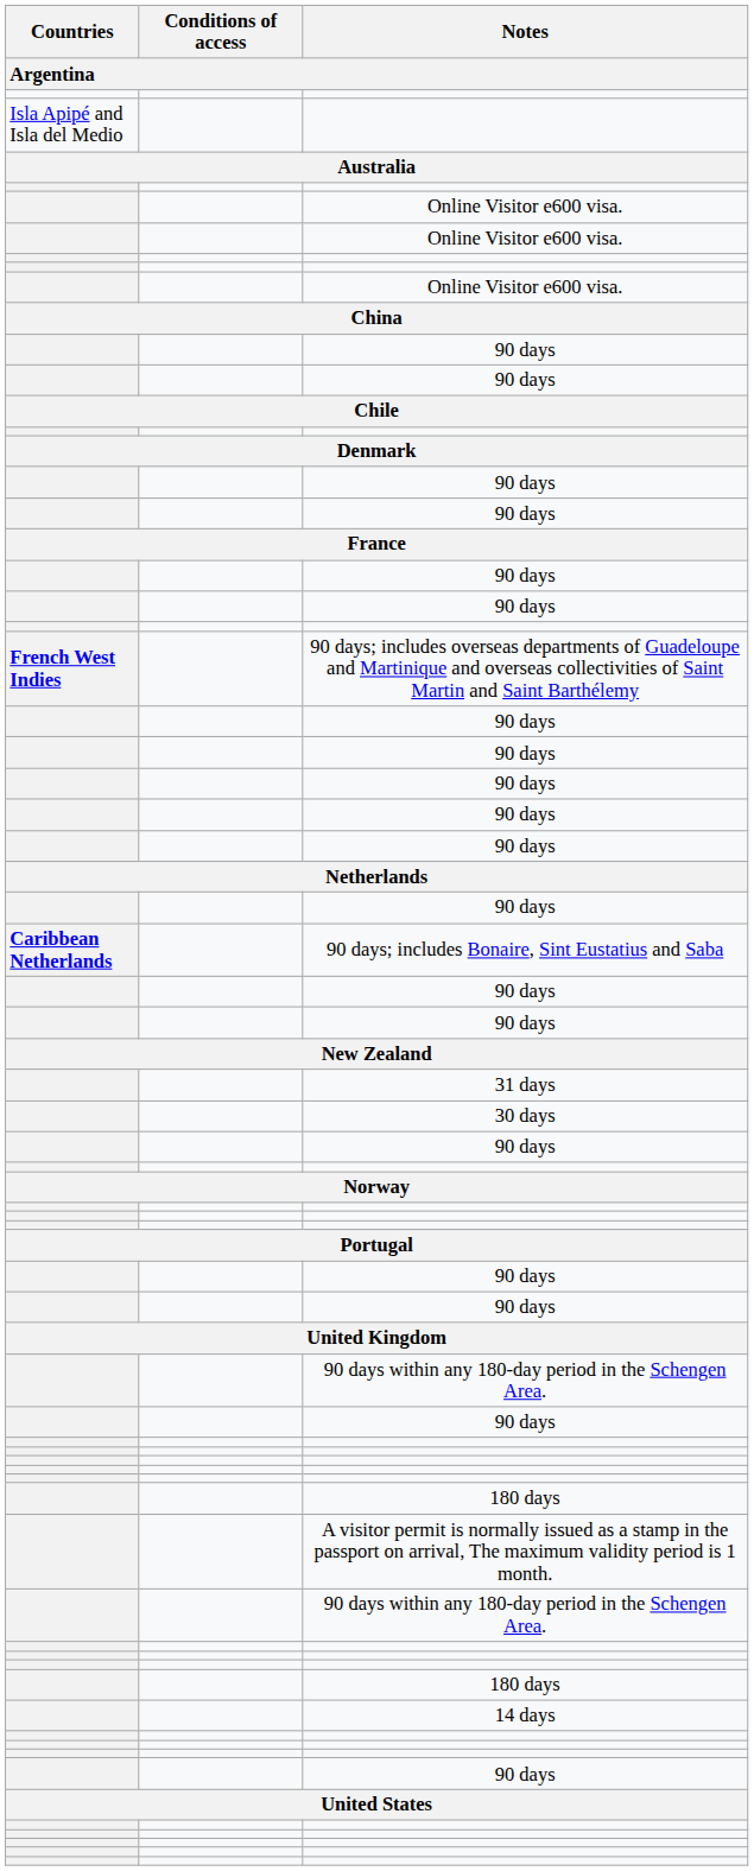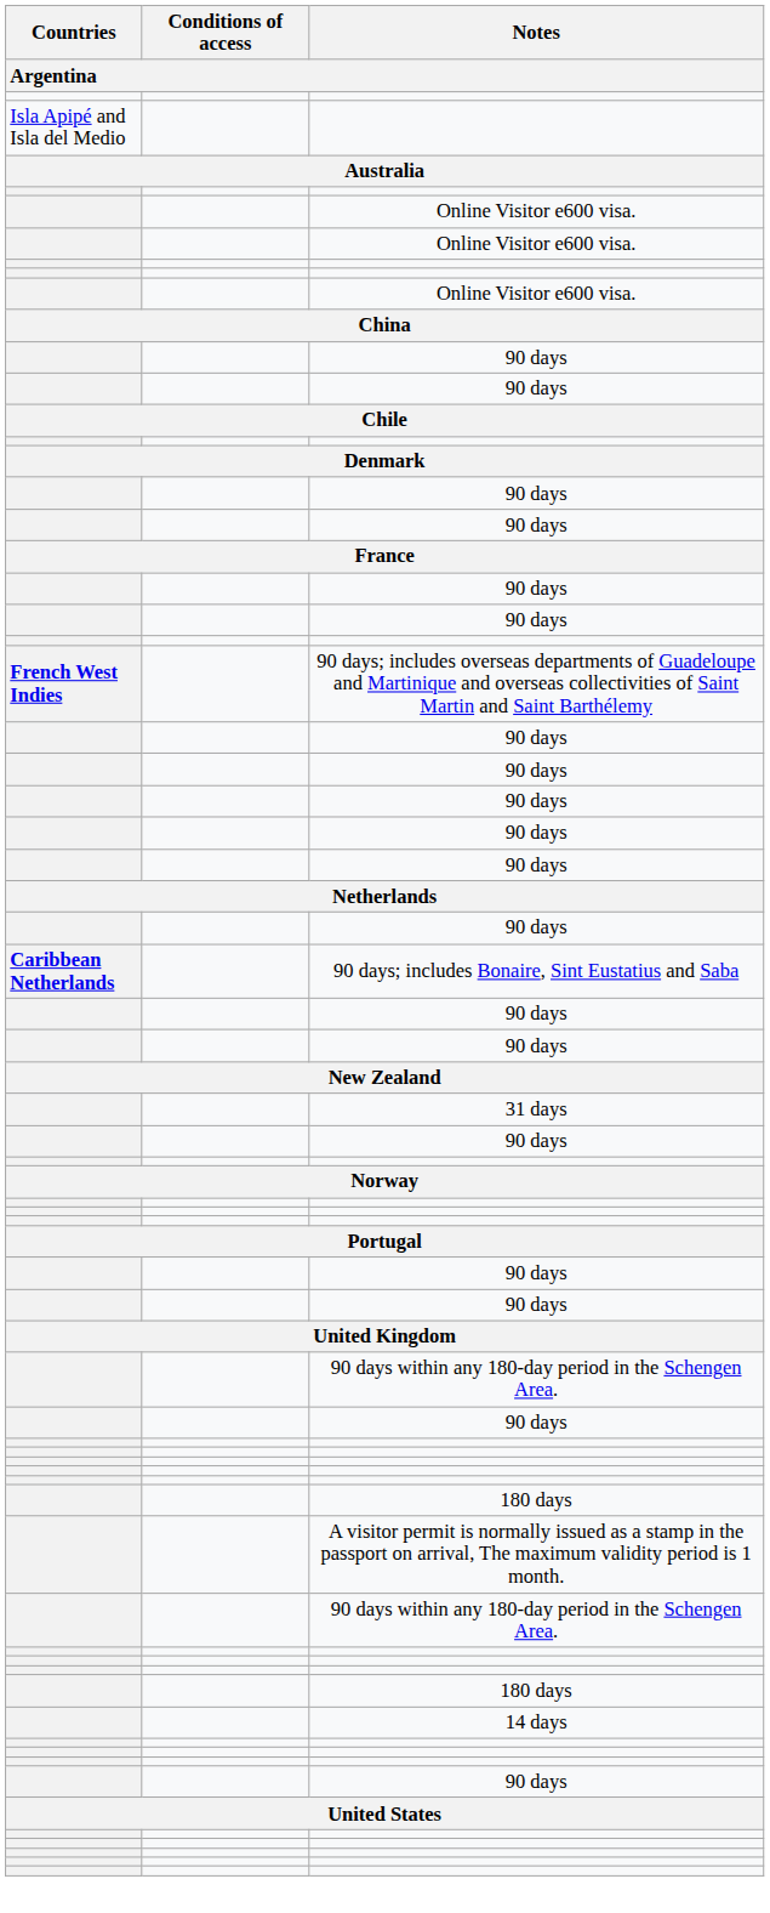- row: 30 days
